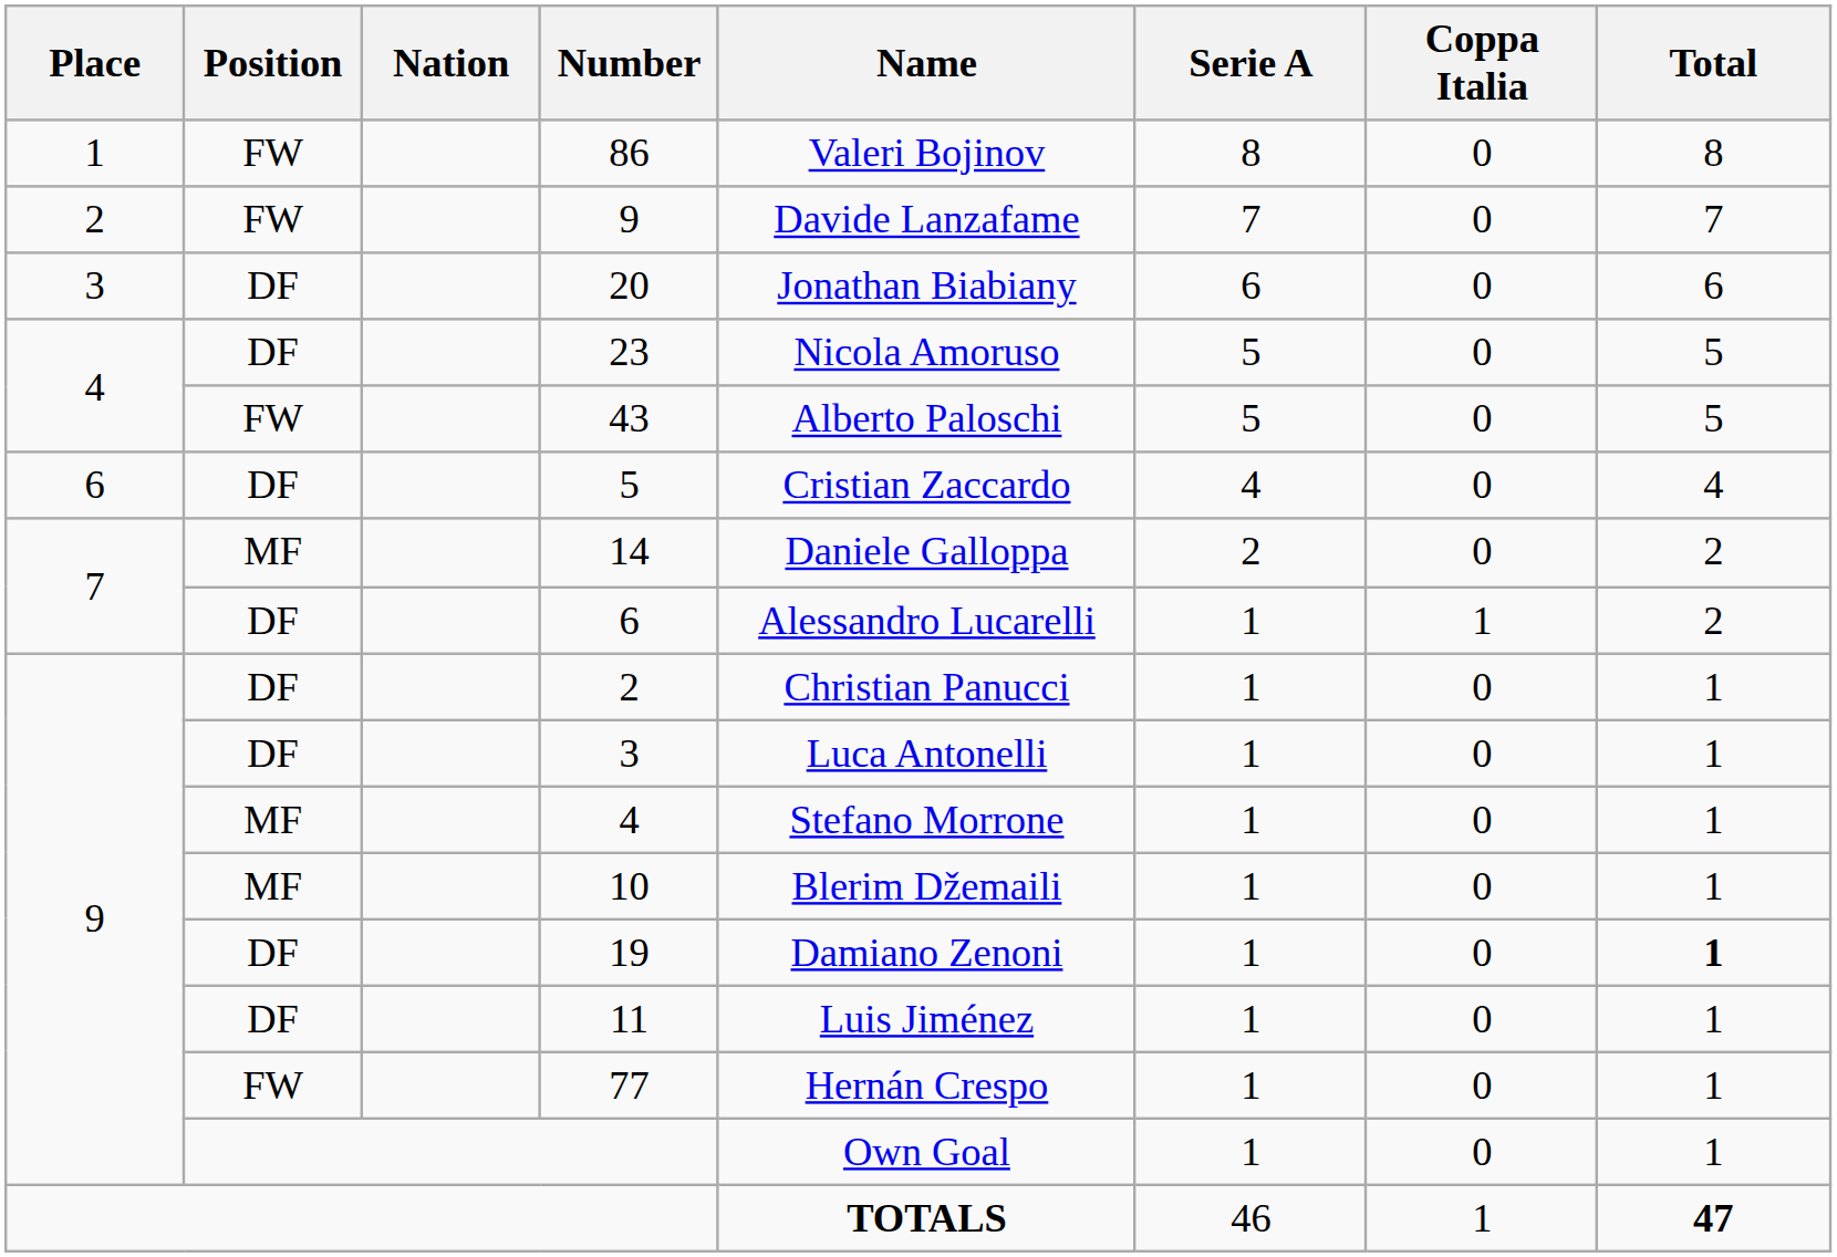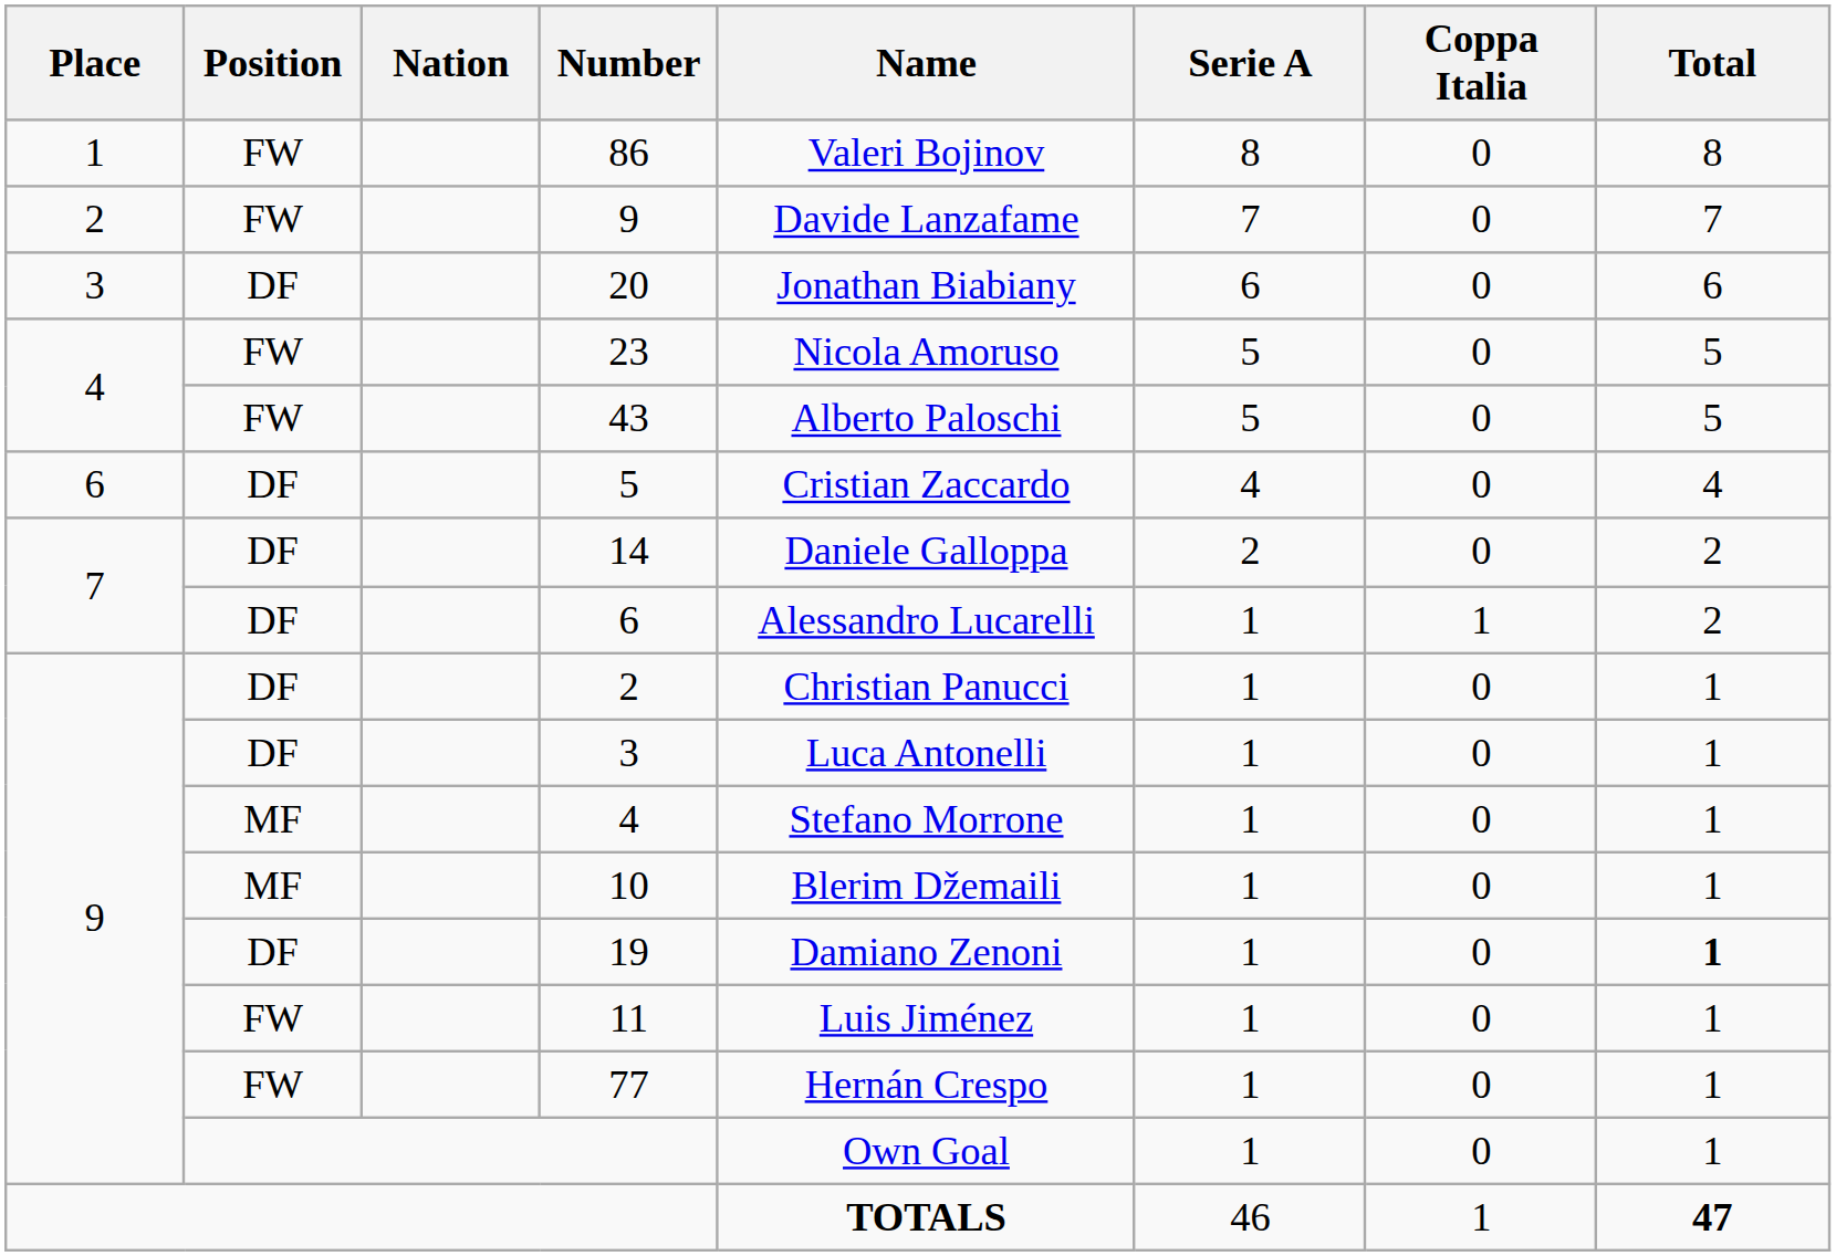23 | Position: DF -> FW
14 | Position: MF -> DF
11 | Position: DF -> FW
